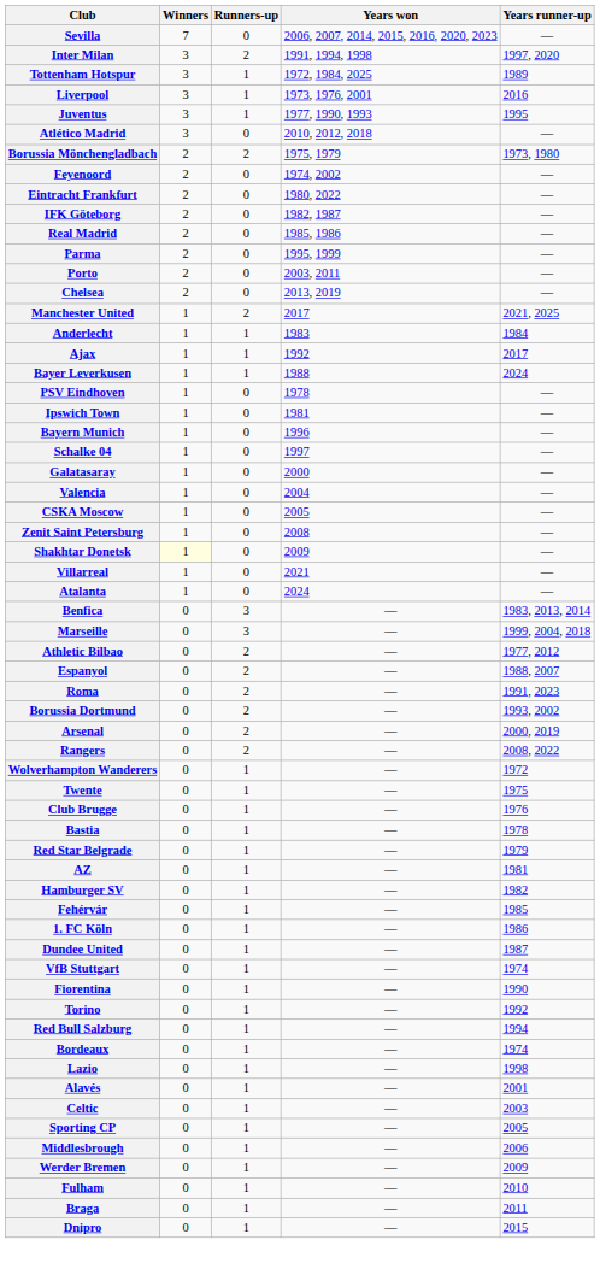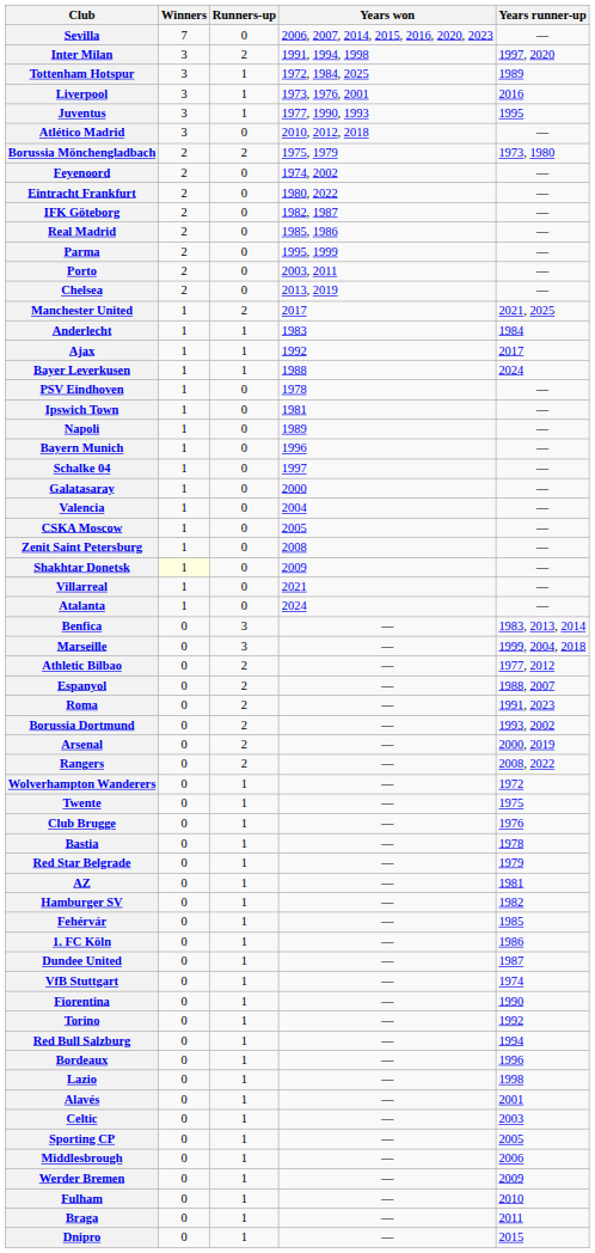+ row: Napoli | 1 | 0 | 1989 | —
Bordeaux | Years runner-up: 1974 -> 1996
